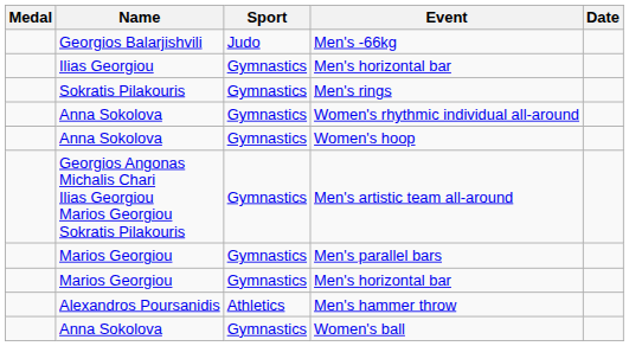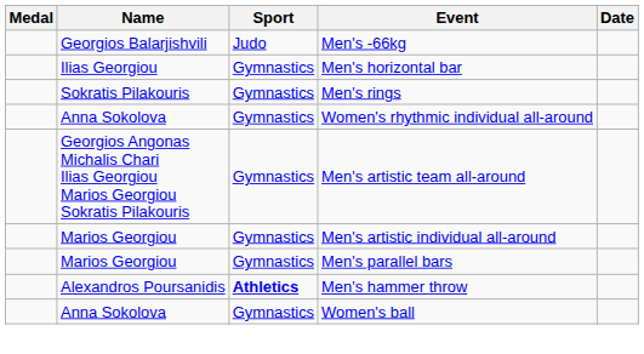- row: Anna Sokolova | Gymnastics | Women's hoop
+ row: Marios Georgiou | Gymnastics | Men's artistic individual all-around
- row: Marios Georgiou | Gymnastics | Men's horizontal bar
Men's hammer throw | Sport: normal -> bold
